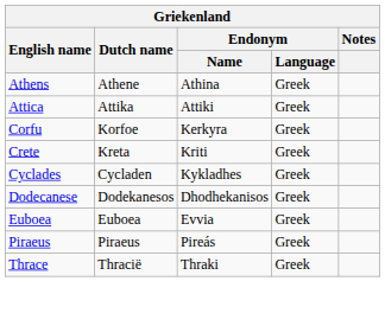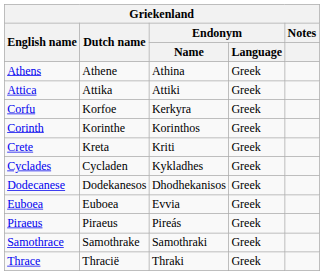+ row: Corinth | Korinthe | Korinthos | Greek
+ row: Samothrace | Samothrake | Samothraki | Greek
